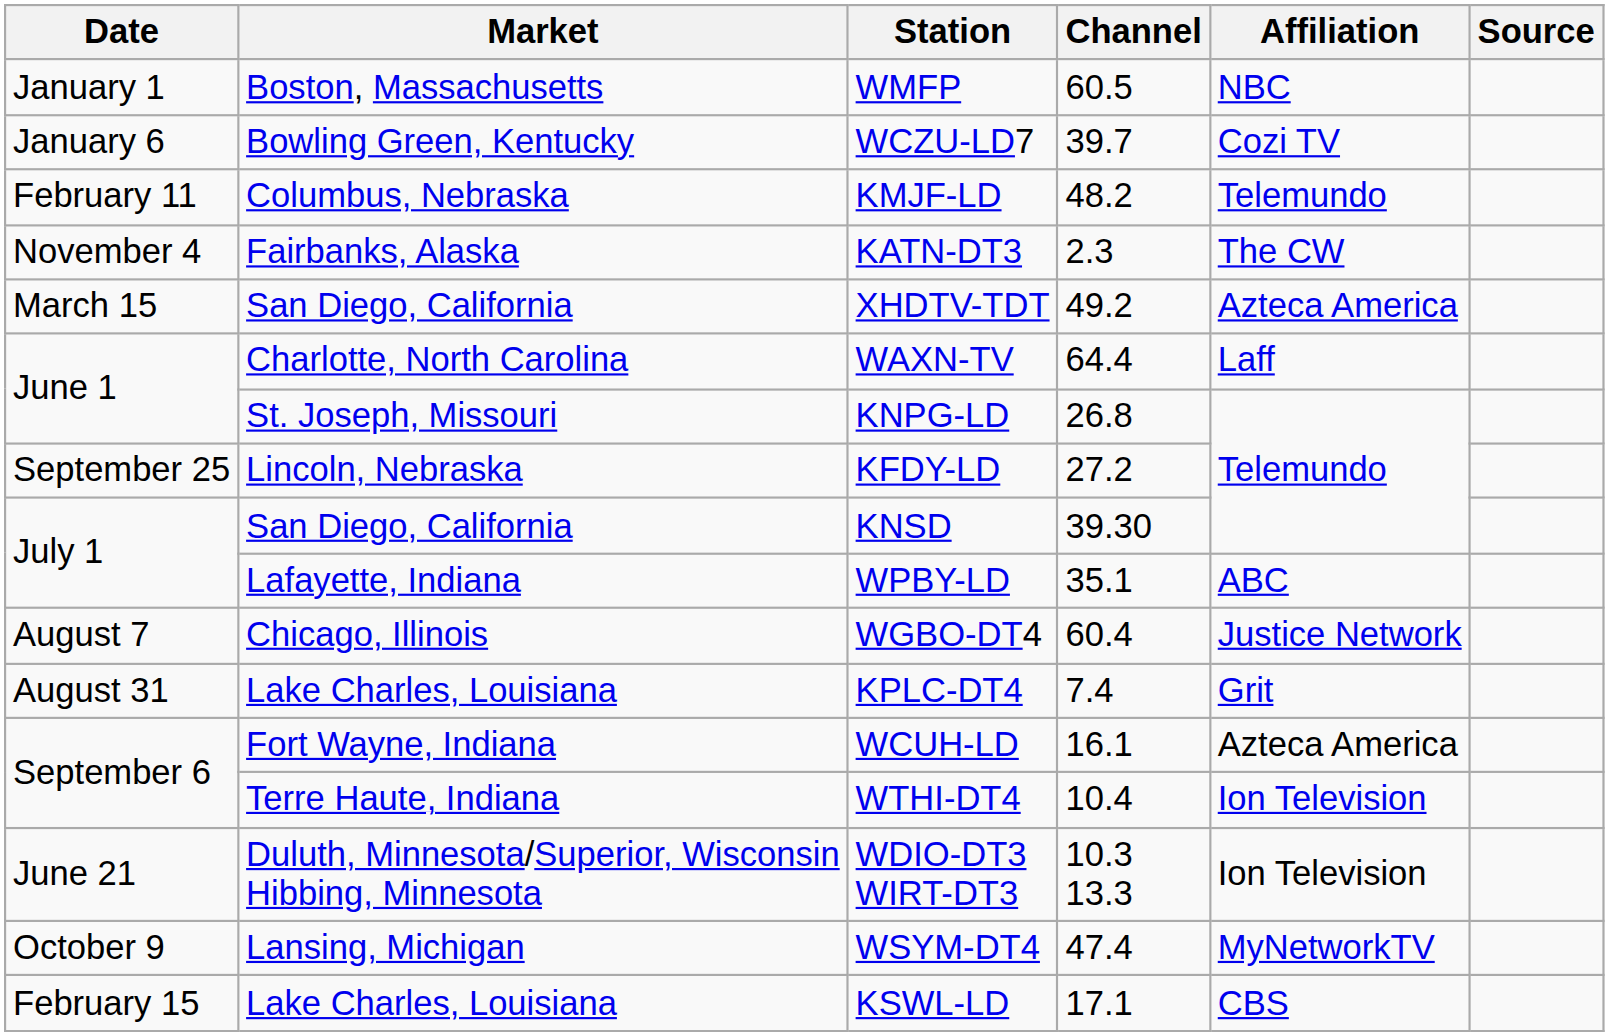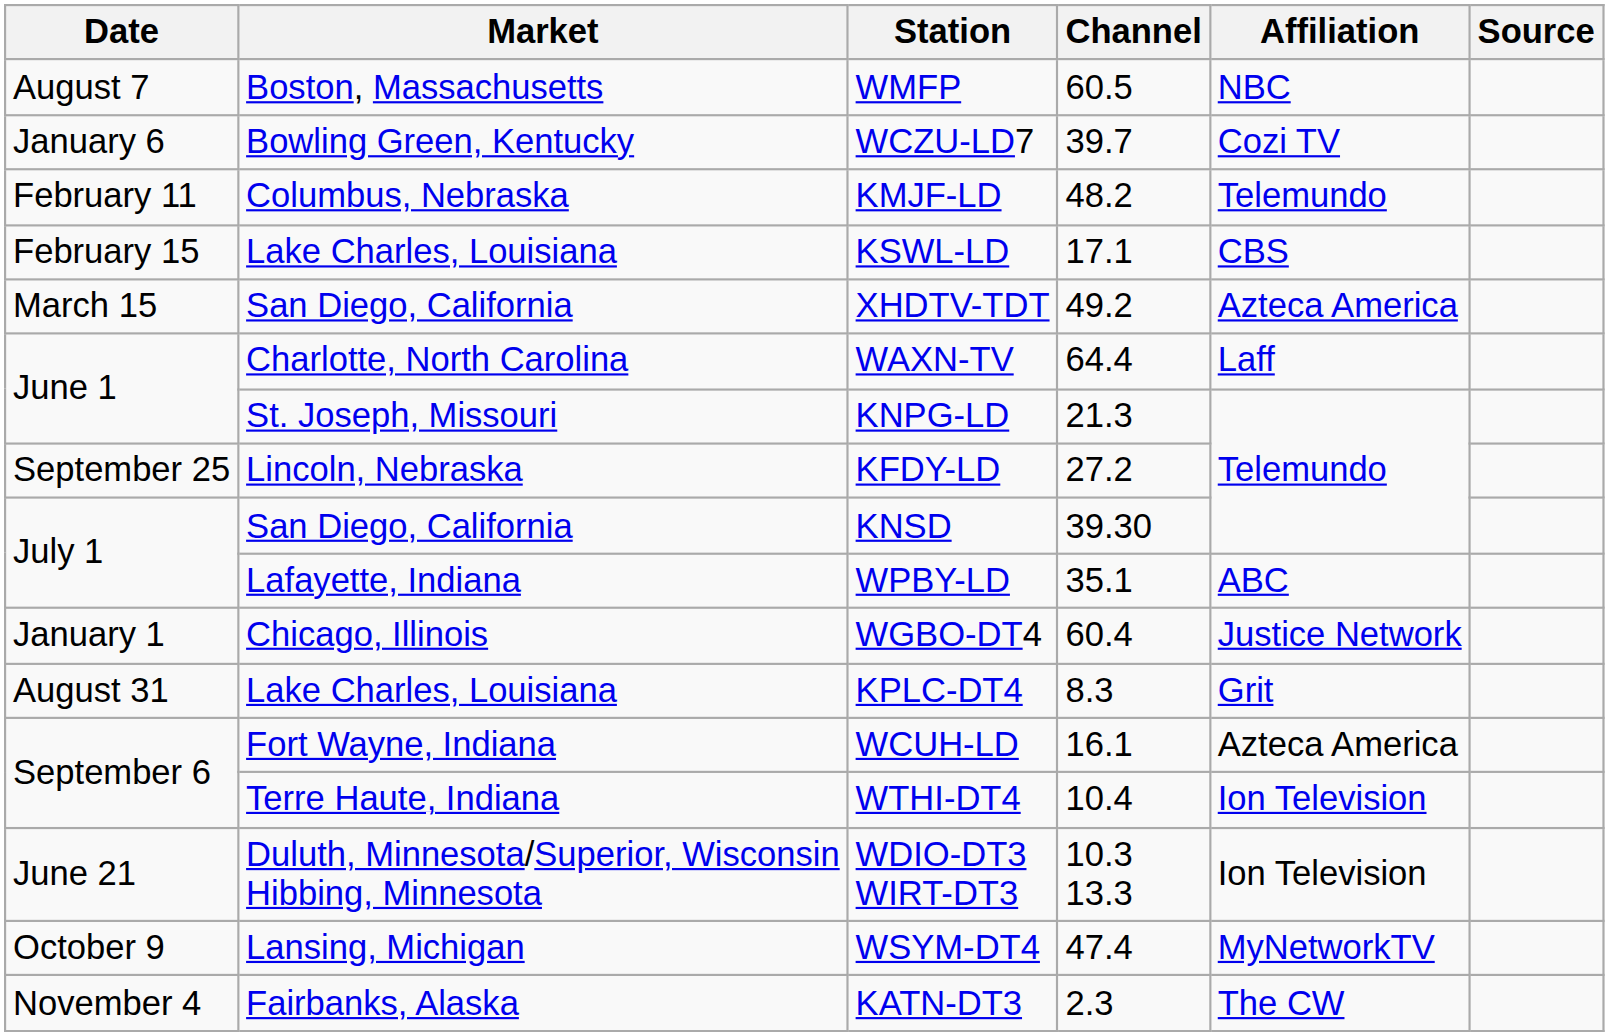WMFP | Date: January 1 -> August 7
rows swapped: KSWL-LD <-> KATN-DT3
KNPG-LD | Channel: 26.8 -> 21.3
WGBO-DT4 | Date: August 7 -> January 1
KPLC-DT4 | Channel: 7.4 -> 8.3
